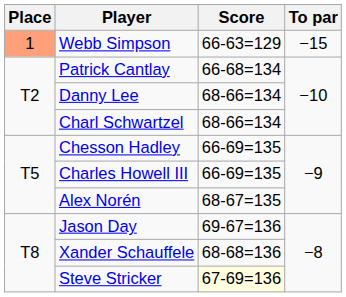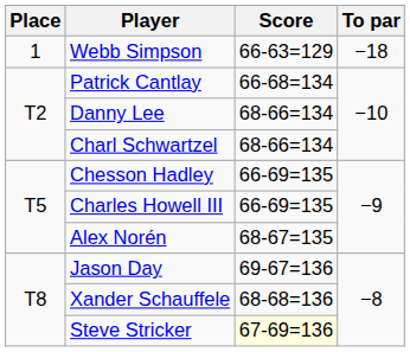Webb Simpson | Place: lightsalmon background -> no background
Webb Simpson | To par: −15 -> −18
